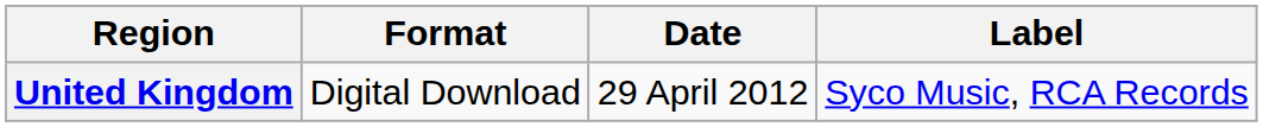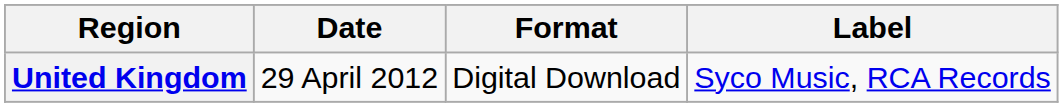columns swapped: Date <-> Format
